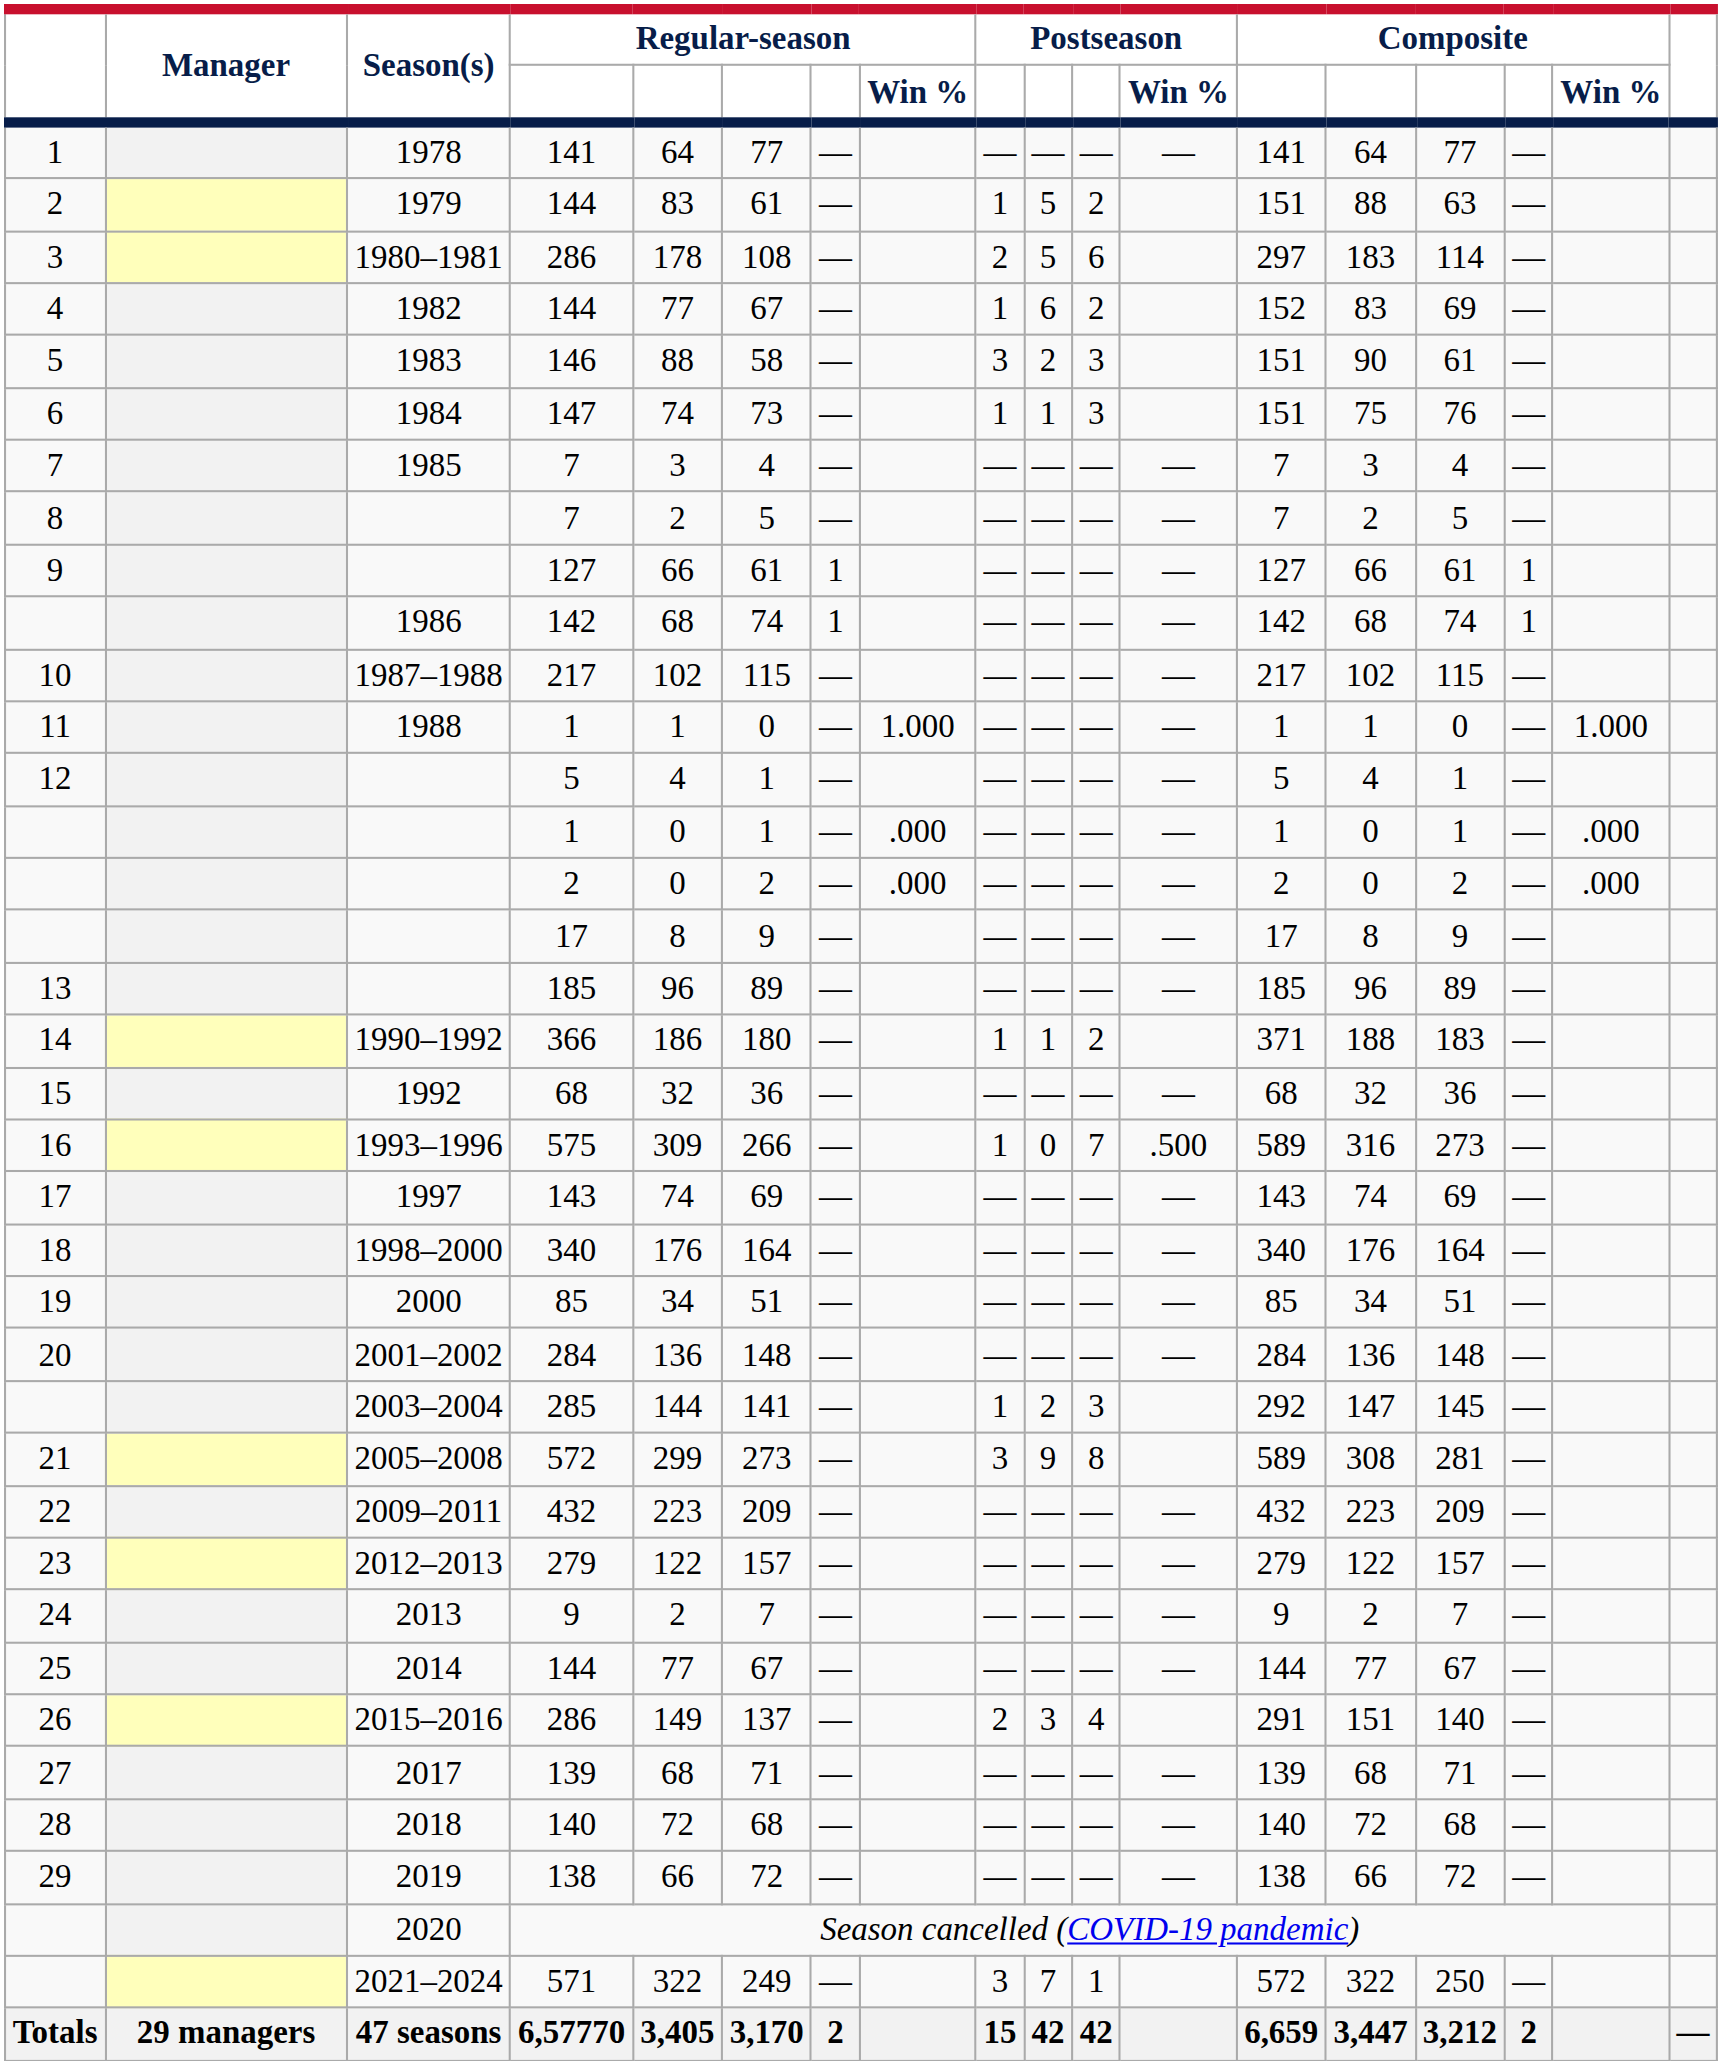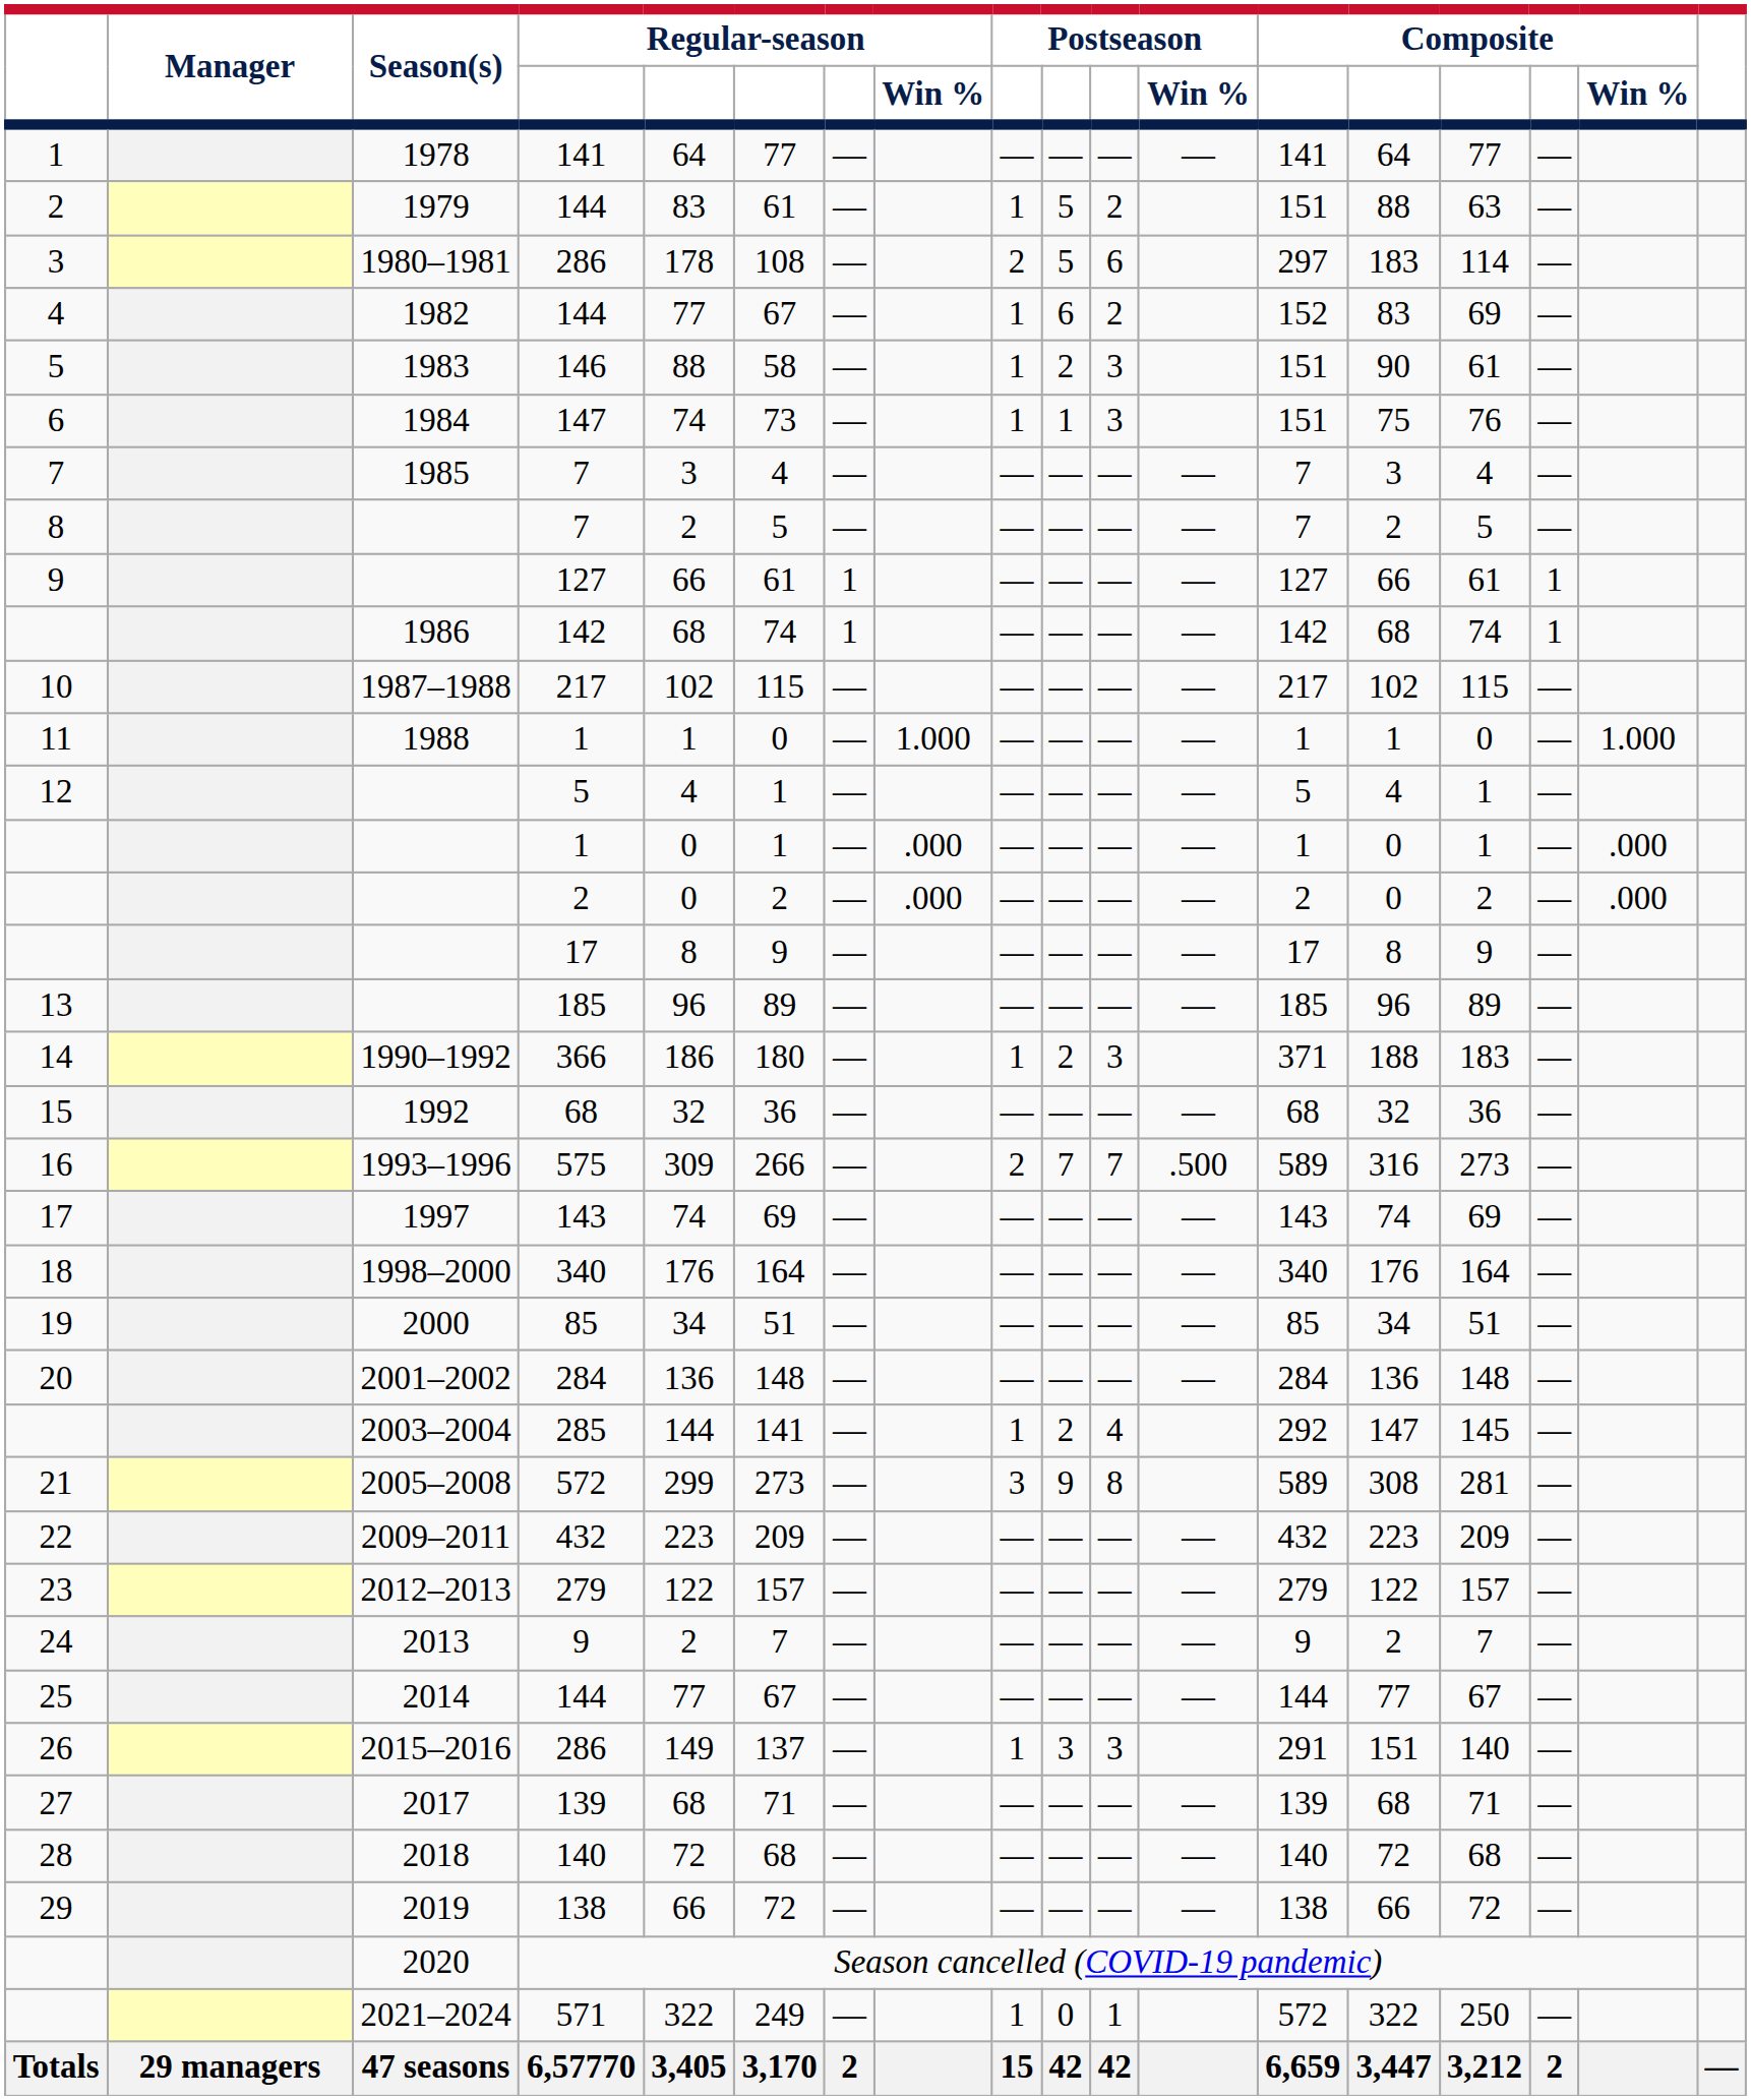146 | column 9: 3 -> 1
366 | column 10: 1 -> 2
366 | column 11: 2 -> 3
575 | column 9: 1 -> 2
575 | column 10: 0 -> 7
285 | column 11: 3 -> 4
26 / 286 | column 9: 2 -> 1
26 / 286 | column 11: 4 -> 3
571 | column 9: 3 -> 1
571 | column 10: 7 -> 0
